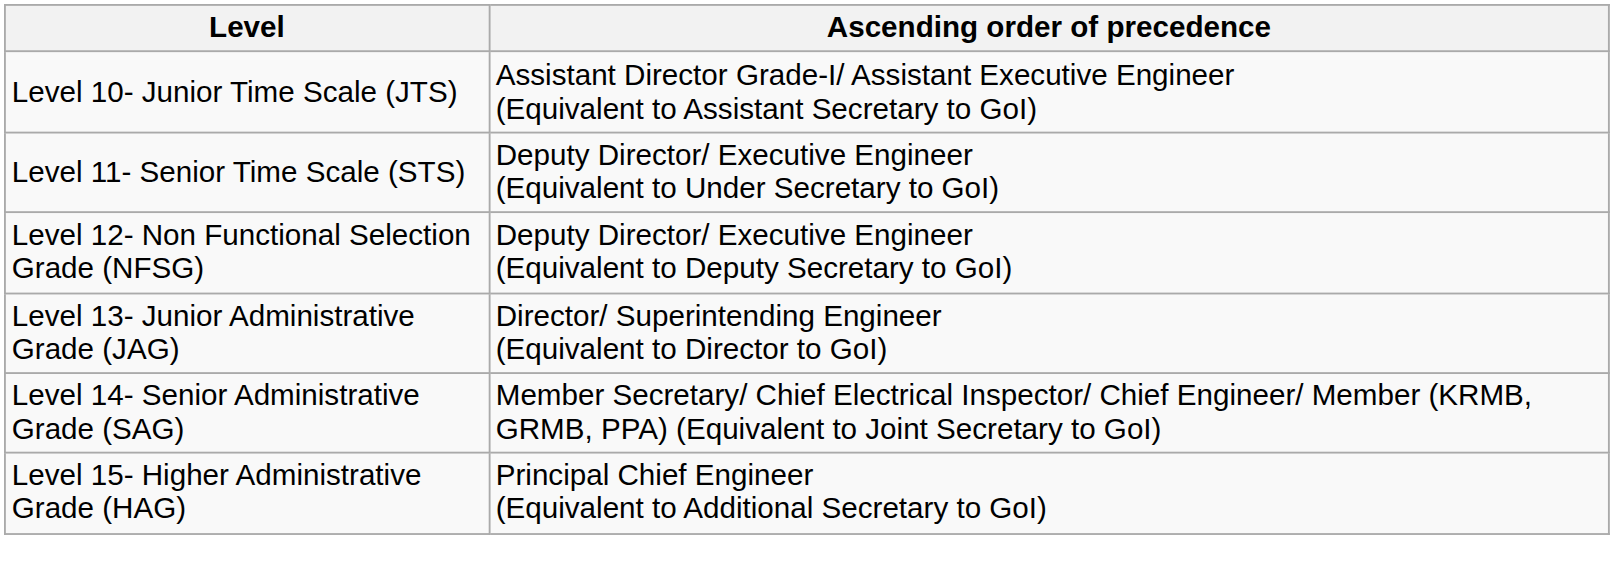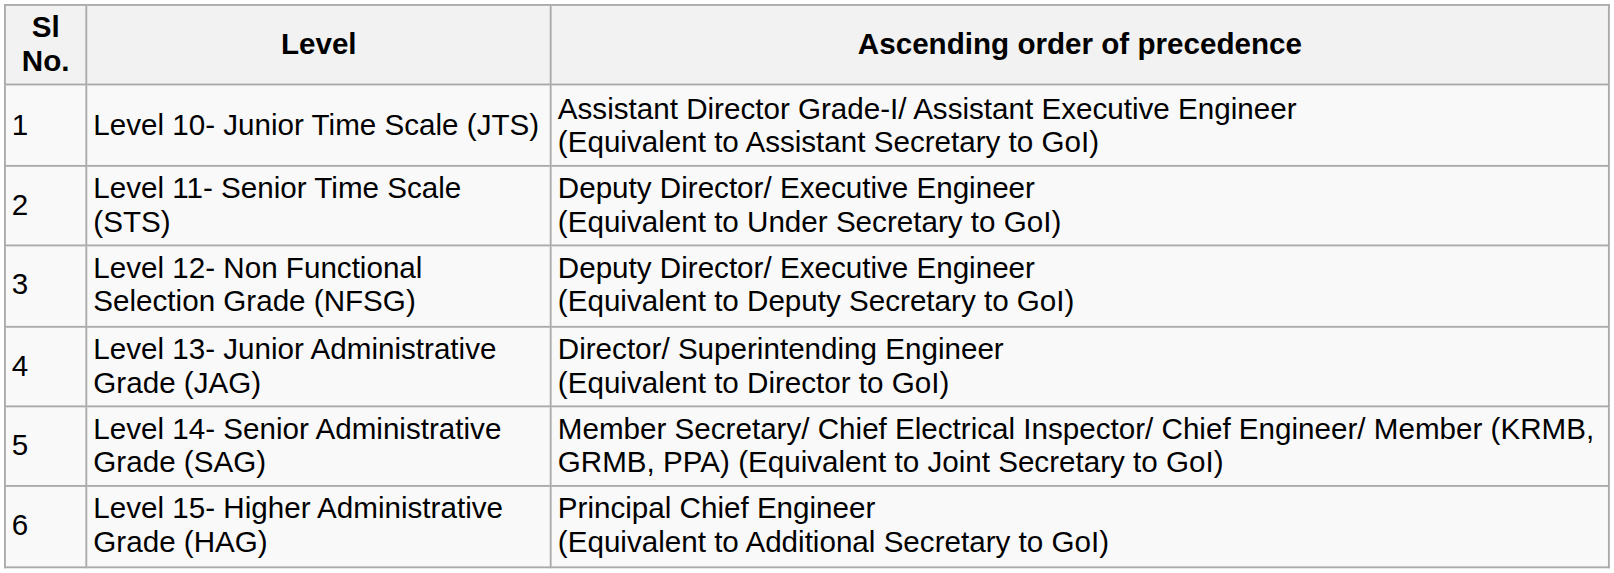+ column: Sl No. | 1 | 2 | 3 | 4 | 5 | 6
